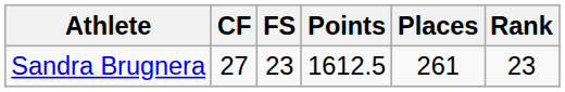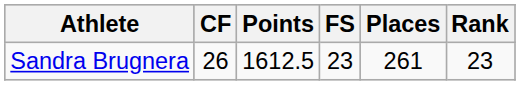columns swapped: FS <-> Points
Sandra Brugnera | CF: 27 -> 26
